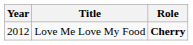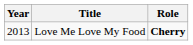Love Me Love My Food | Year: 2012 -> 2013
